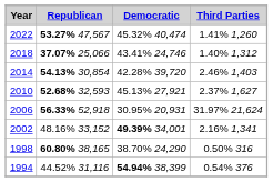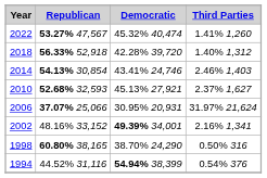2018 | Republican: 37.07% 25,066 -> 56.33% 52,918
2018 | Democratic: 43.41% 24,746 -> 42.28% 39,720
2014 | Democratic: 42.28% 39,720 -> 43.41% 24,746
2006 | Republican: 56.33% 52,918 -> 37.07% 25,066
